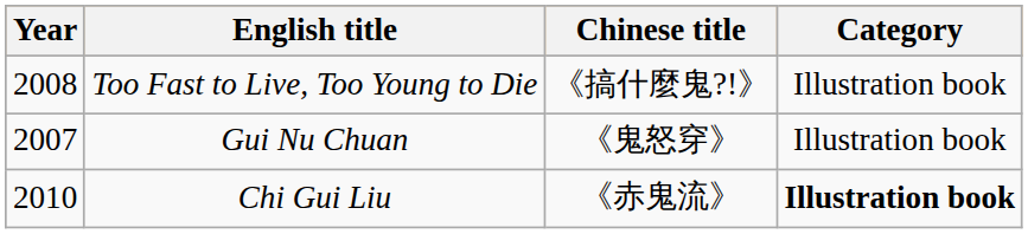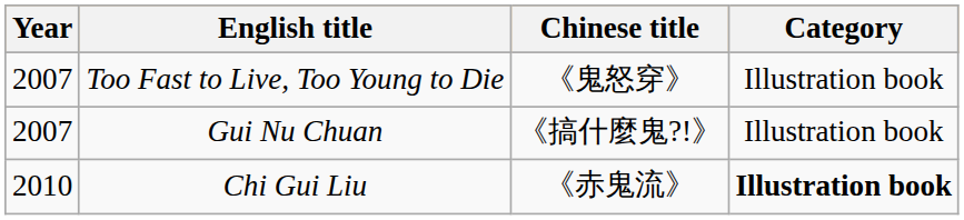Too Fast to Live, Too Young to Die | Year: 2008 -> 2007
Too Fast to Live, Too Young to Die | Chinese title: 《搞什麼鬼?!》 -> 《鬼怒穿》
Gui Nu Chuan | Chinese title: 《鬼怒穿》 -> 《搞什麼鬼?!》
